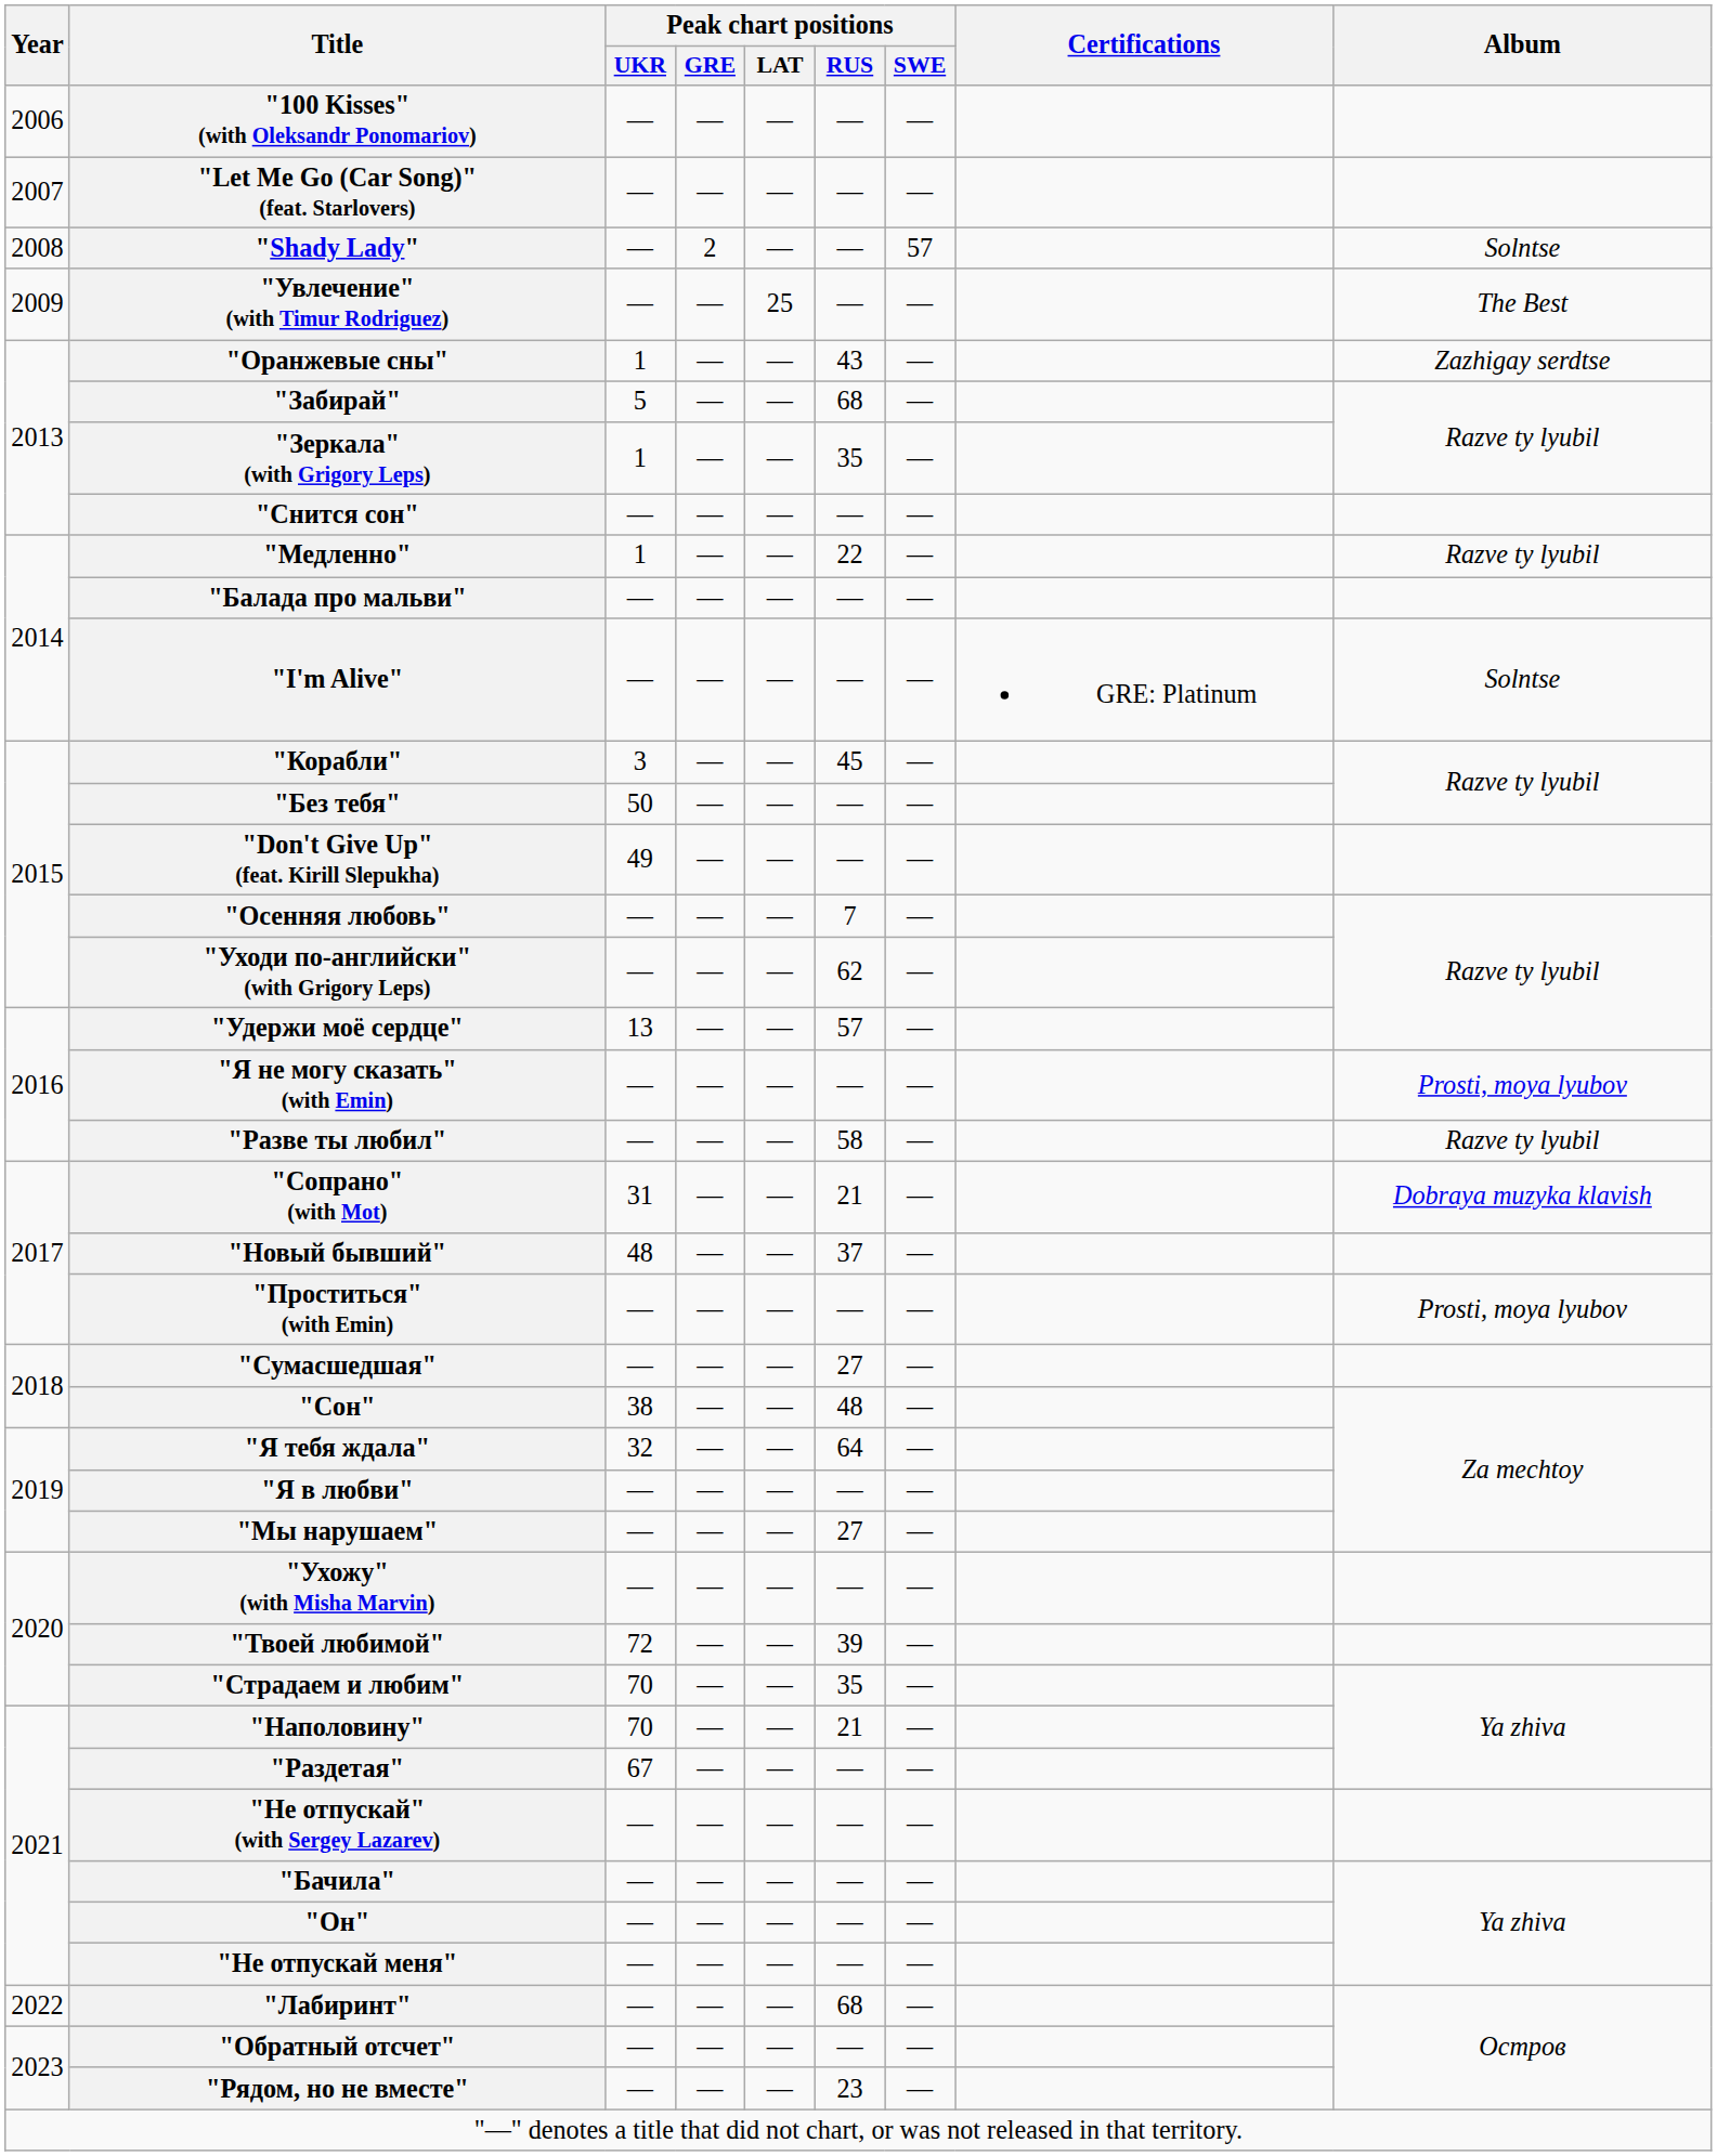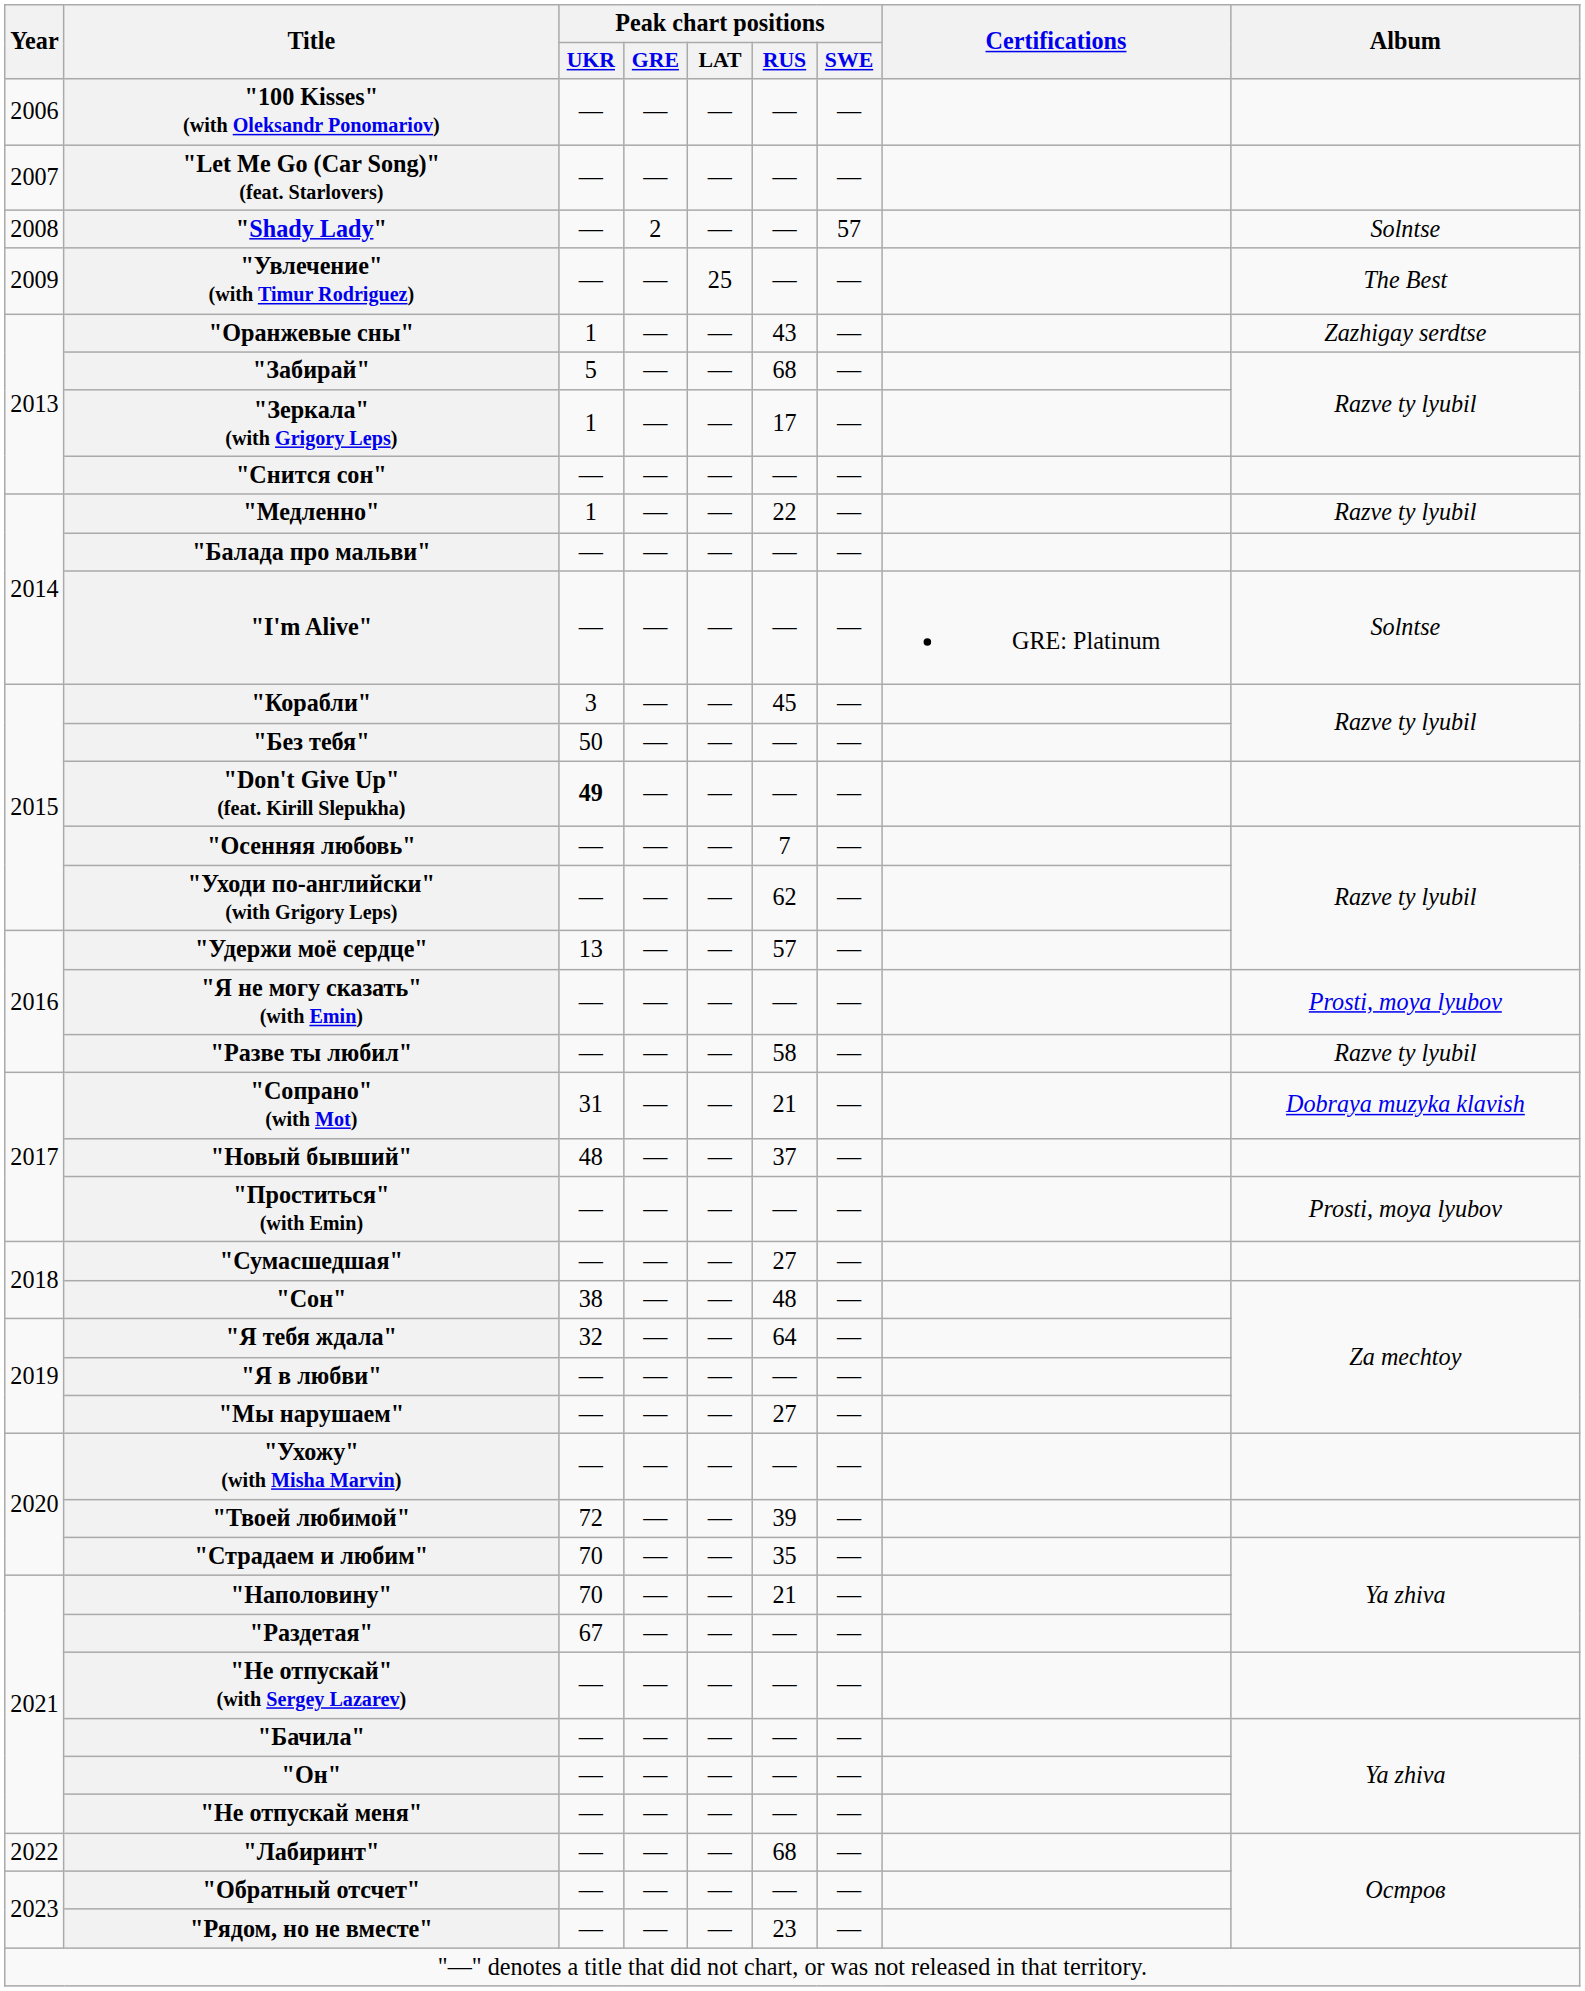"Зеркала" (with Grigory Leps) | Peak chart positions / RUS: 35 -> 17
"Don't Give Up" (feat. Kirill Slepukha) | Peak chart positions / UKR: normal -> bold
